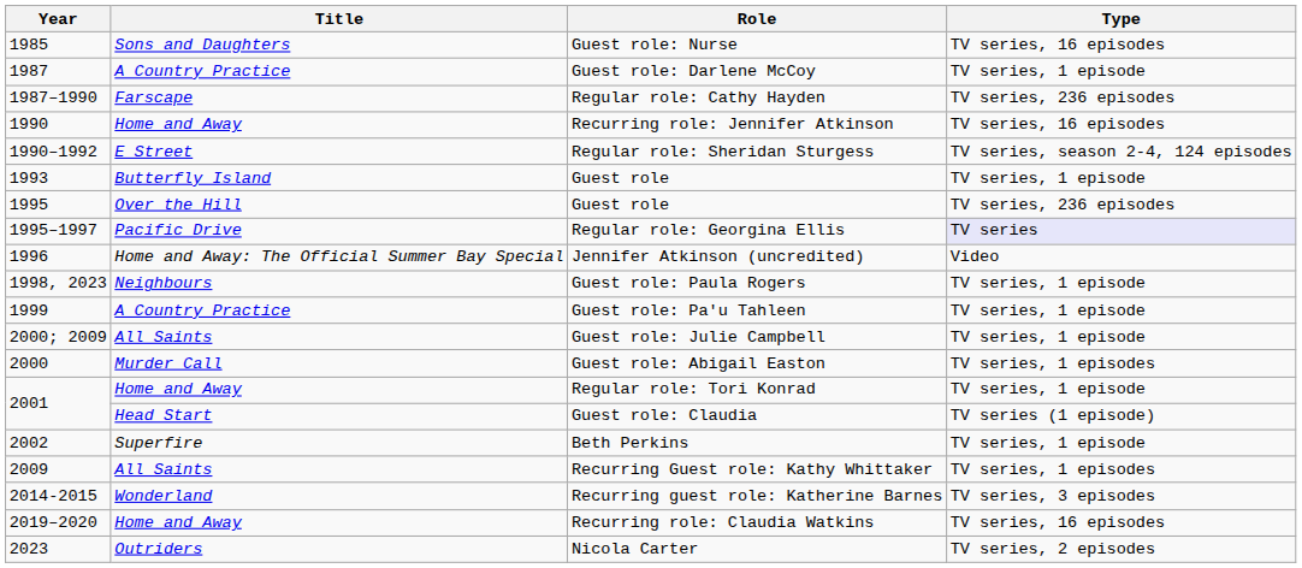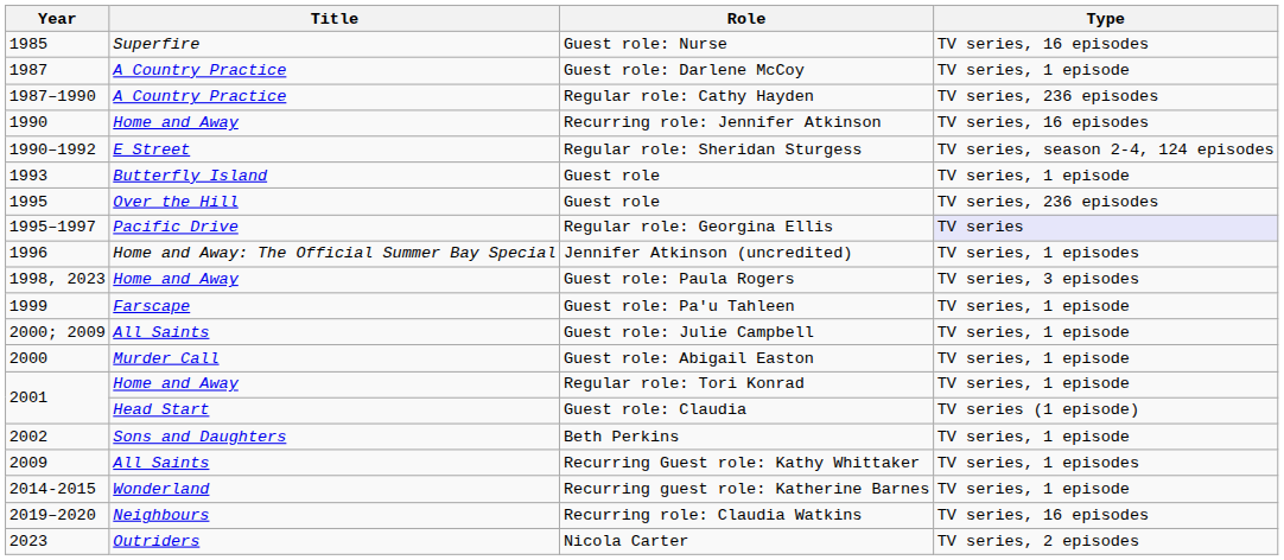Guest role: Nurse | Title: Sons and Daughters -> Superfire
Regular role: Cathy Hayden | Title: Farscape -> A Country Practice
Jennifer Atkinson (uncredited) | Type: Video -> TV series, 1 episodes
Guest role: Paula Rogers | Title: Neighbours -> Home and Away
Guest role: Paula Rogers | Type: TV series, 1 episode -> TV series, 3 episodes
Guest role: Pa'u Tahleen | Title: A Country Practice -> Farscape
Guest role: Abigail Easton | Type: TV series, 1 episodes -> TV series, 1 episode
Beth Perkins | Title: Superfire -> Sons and Daughters
Recurring guest role: Katherine Barnes | Type: TV series, 3 episodes -> TV series, 1 episode
Recurring role: Claudia Watkins | Title: Home and Away -> Neighbours
